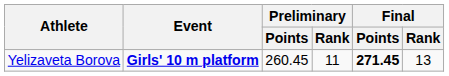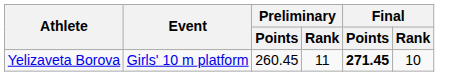Yelizaveta Borova | Event: bold -> normal
Yelizaveta Borova | Final / Rank: 13 -> 10
